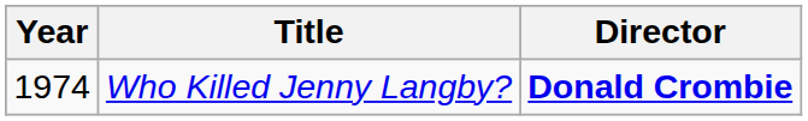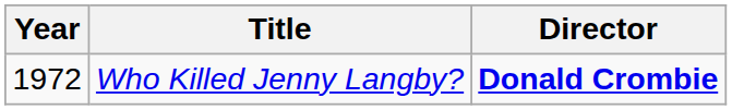Who Killed Jenny Langby? | Year: 1974 -> 1972
